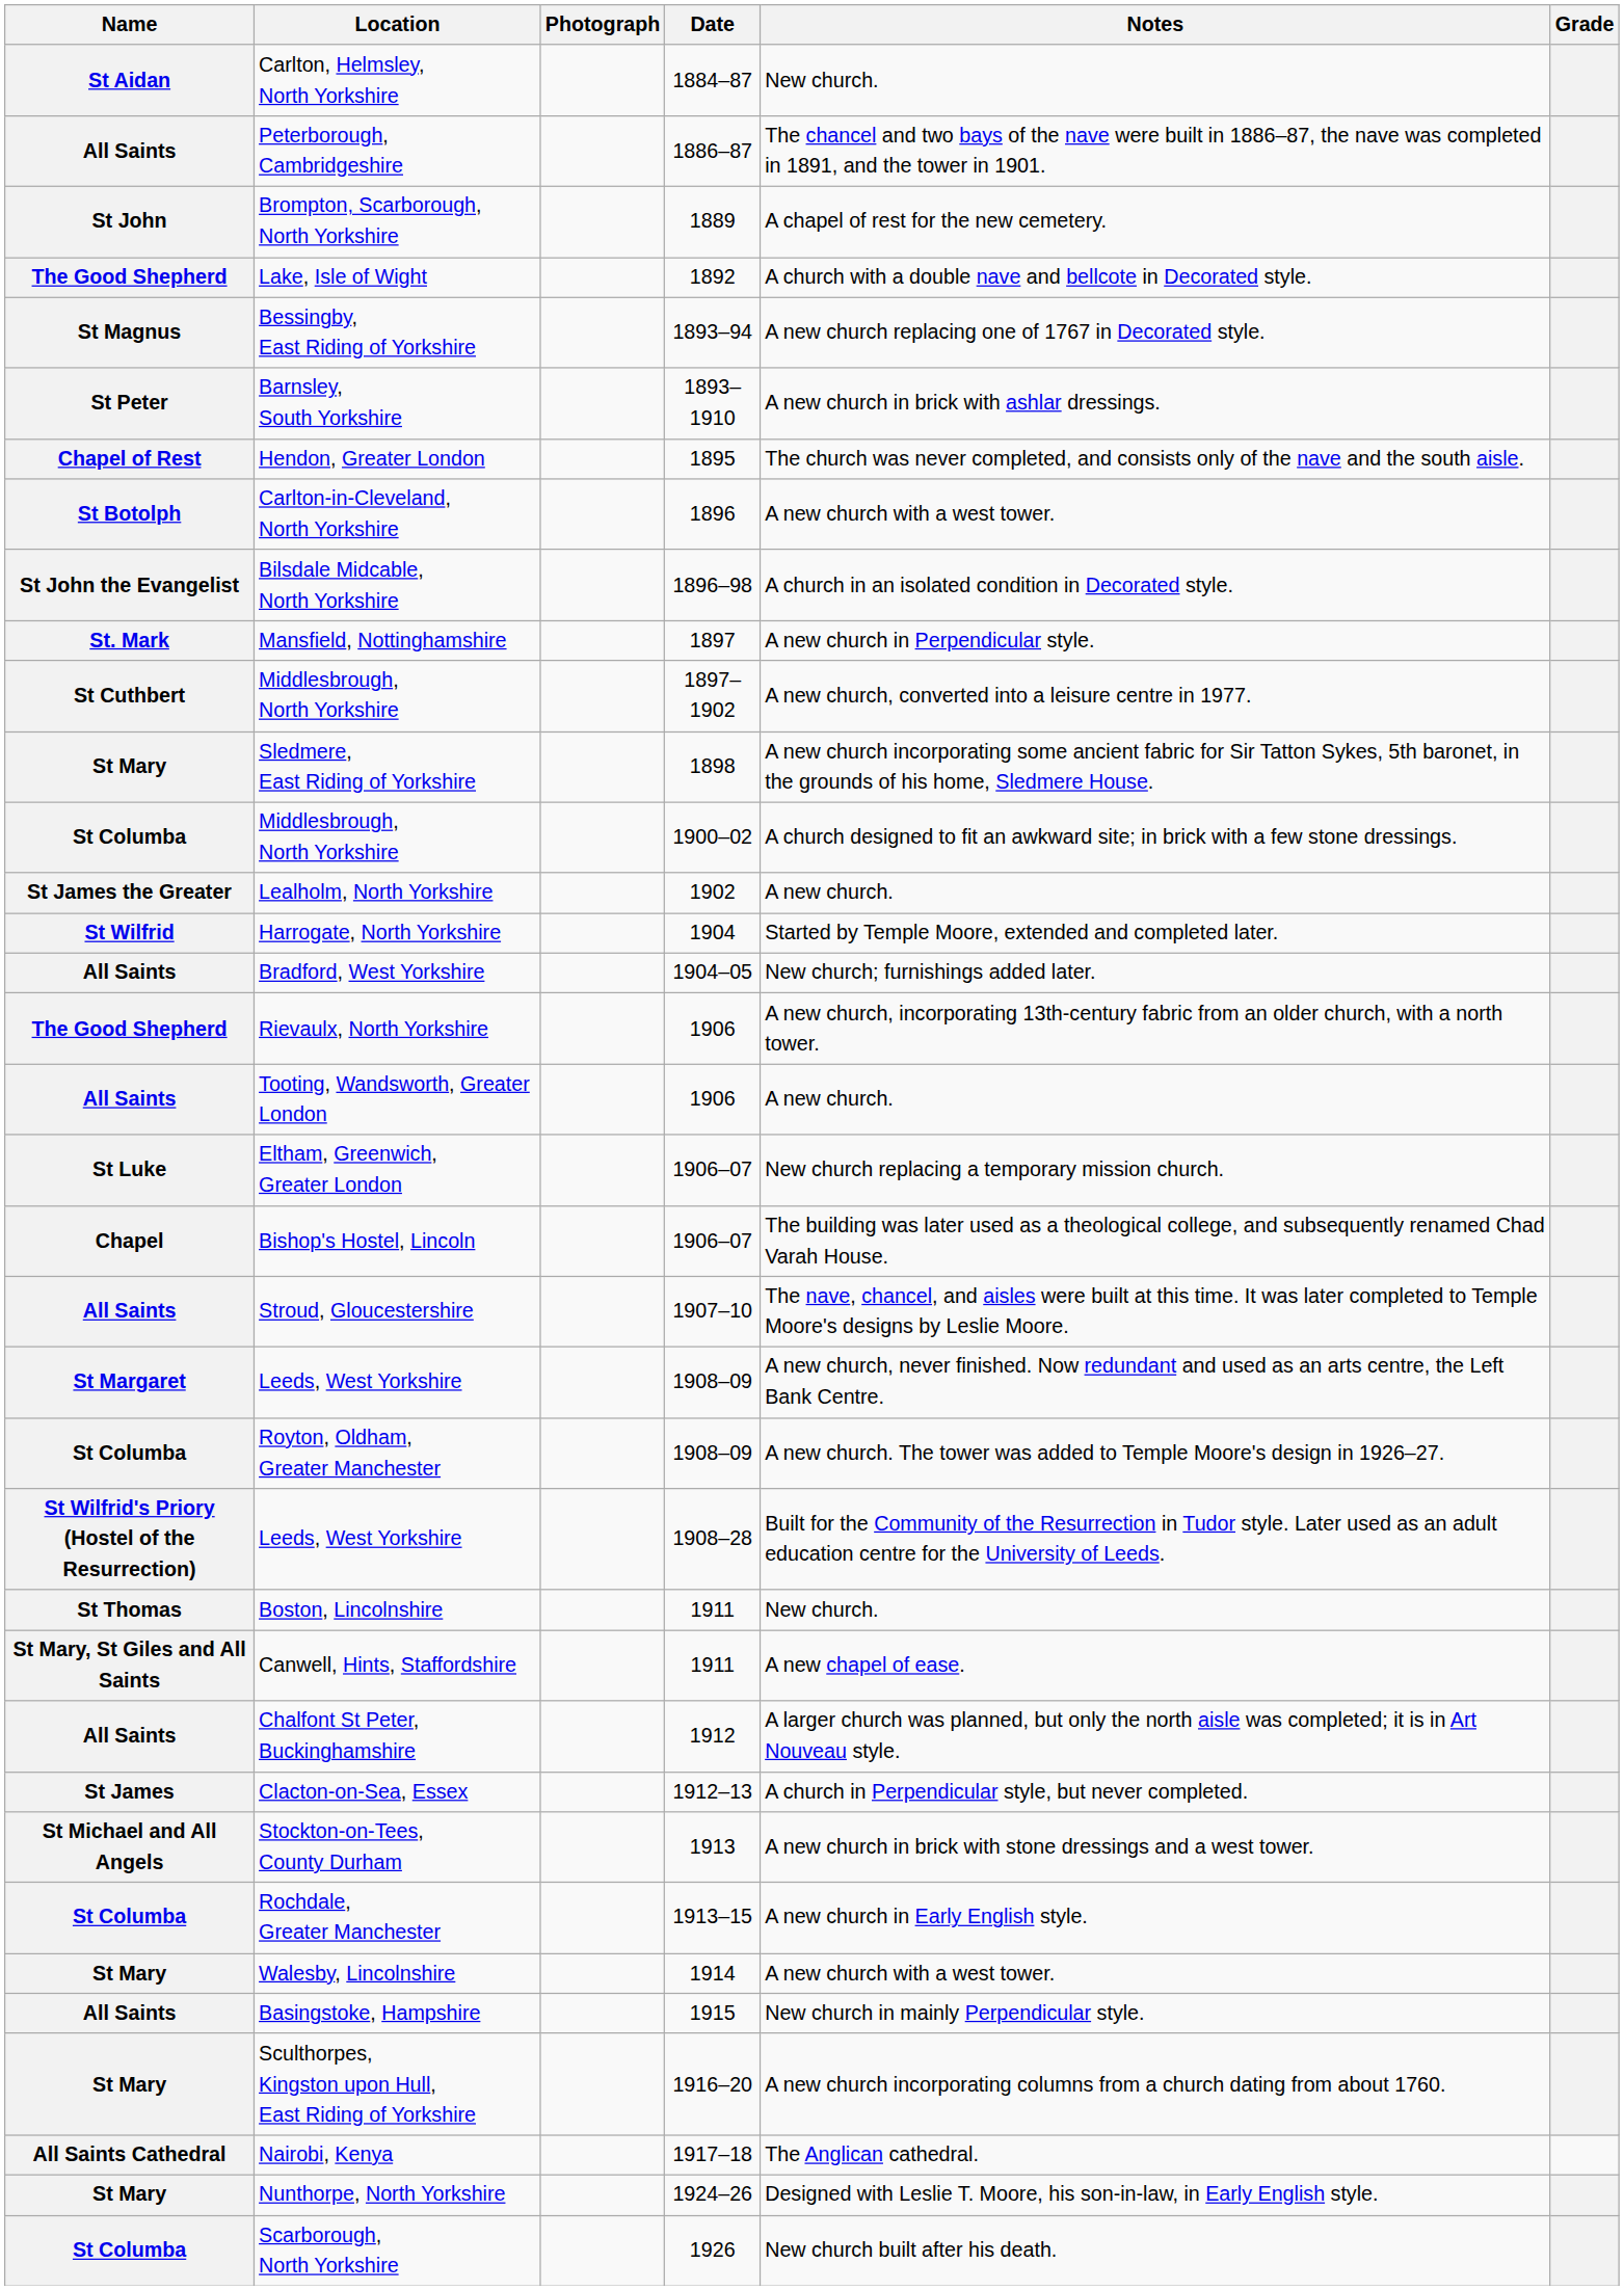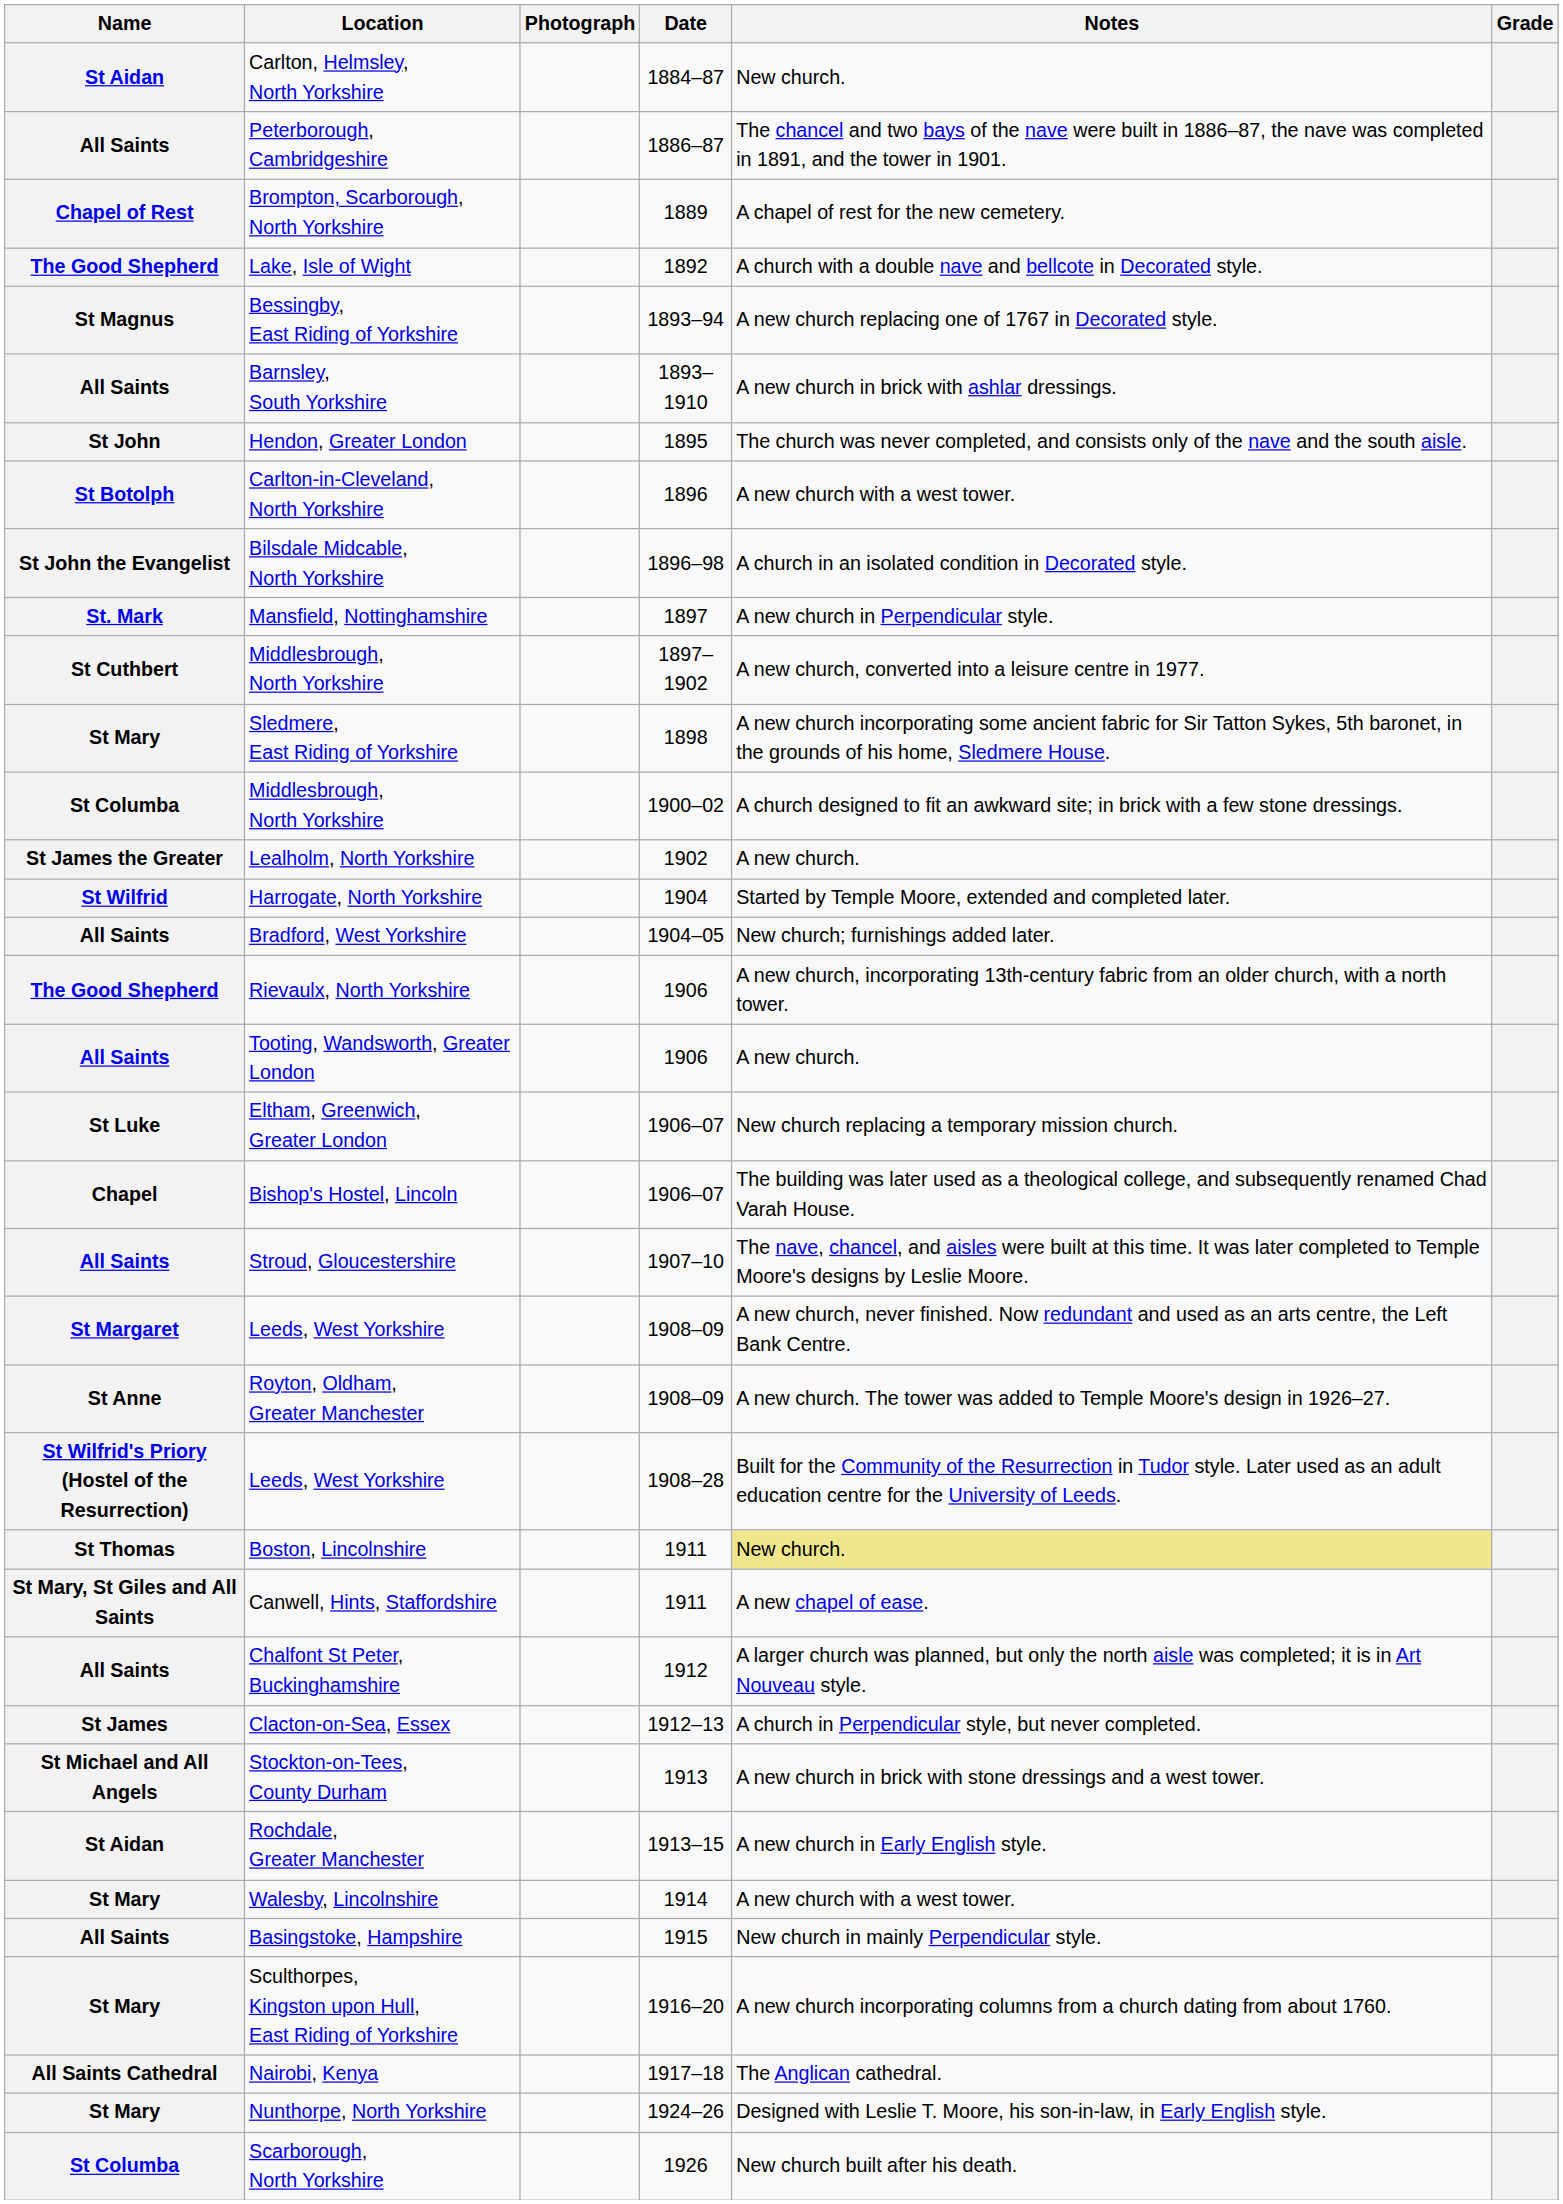Brompton, Scarborough, North Yorkshire | Name: St John -> Chapel of Rest
Barnsley, South Yorkshire | Name: St Peter -> All Saints
Hendon, Greater London | Name: Chapel of Rest -> St John
Royton, Oldham, Greater Manchester | Name: St Columba -> St Anne
Boston, Lincolnshire | Notes: no background -> khaki background
Rochdale, Greater Manchester | Name: St Columba -> St Aidan
